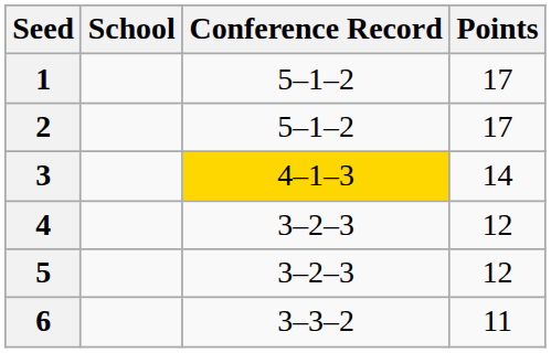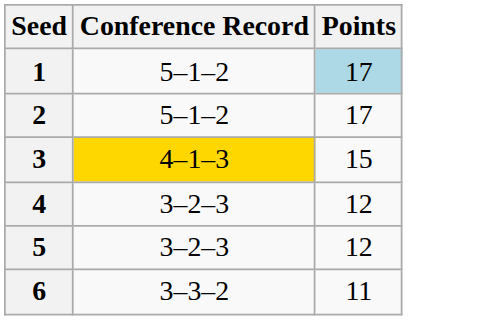- column: School
1 | Points: no background -> lightblue background
3 | Points: 14 -> 15
